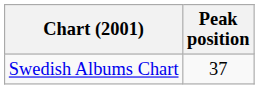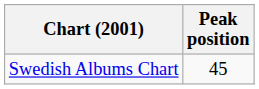Swedish Albums Chart | Peak position: 37 -> 45
